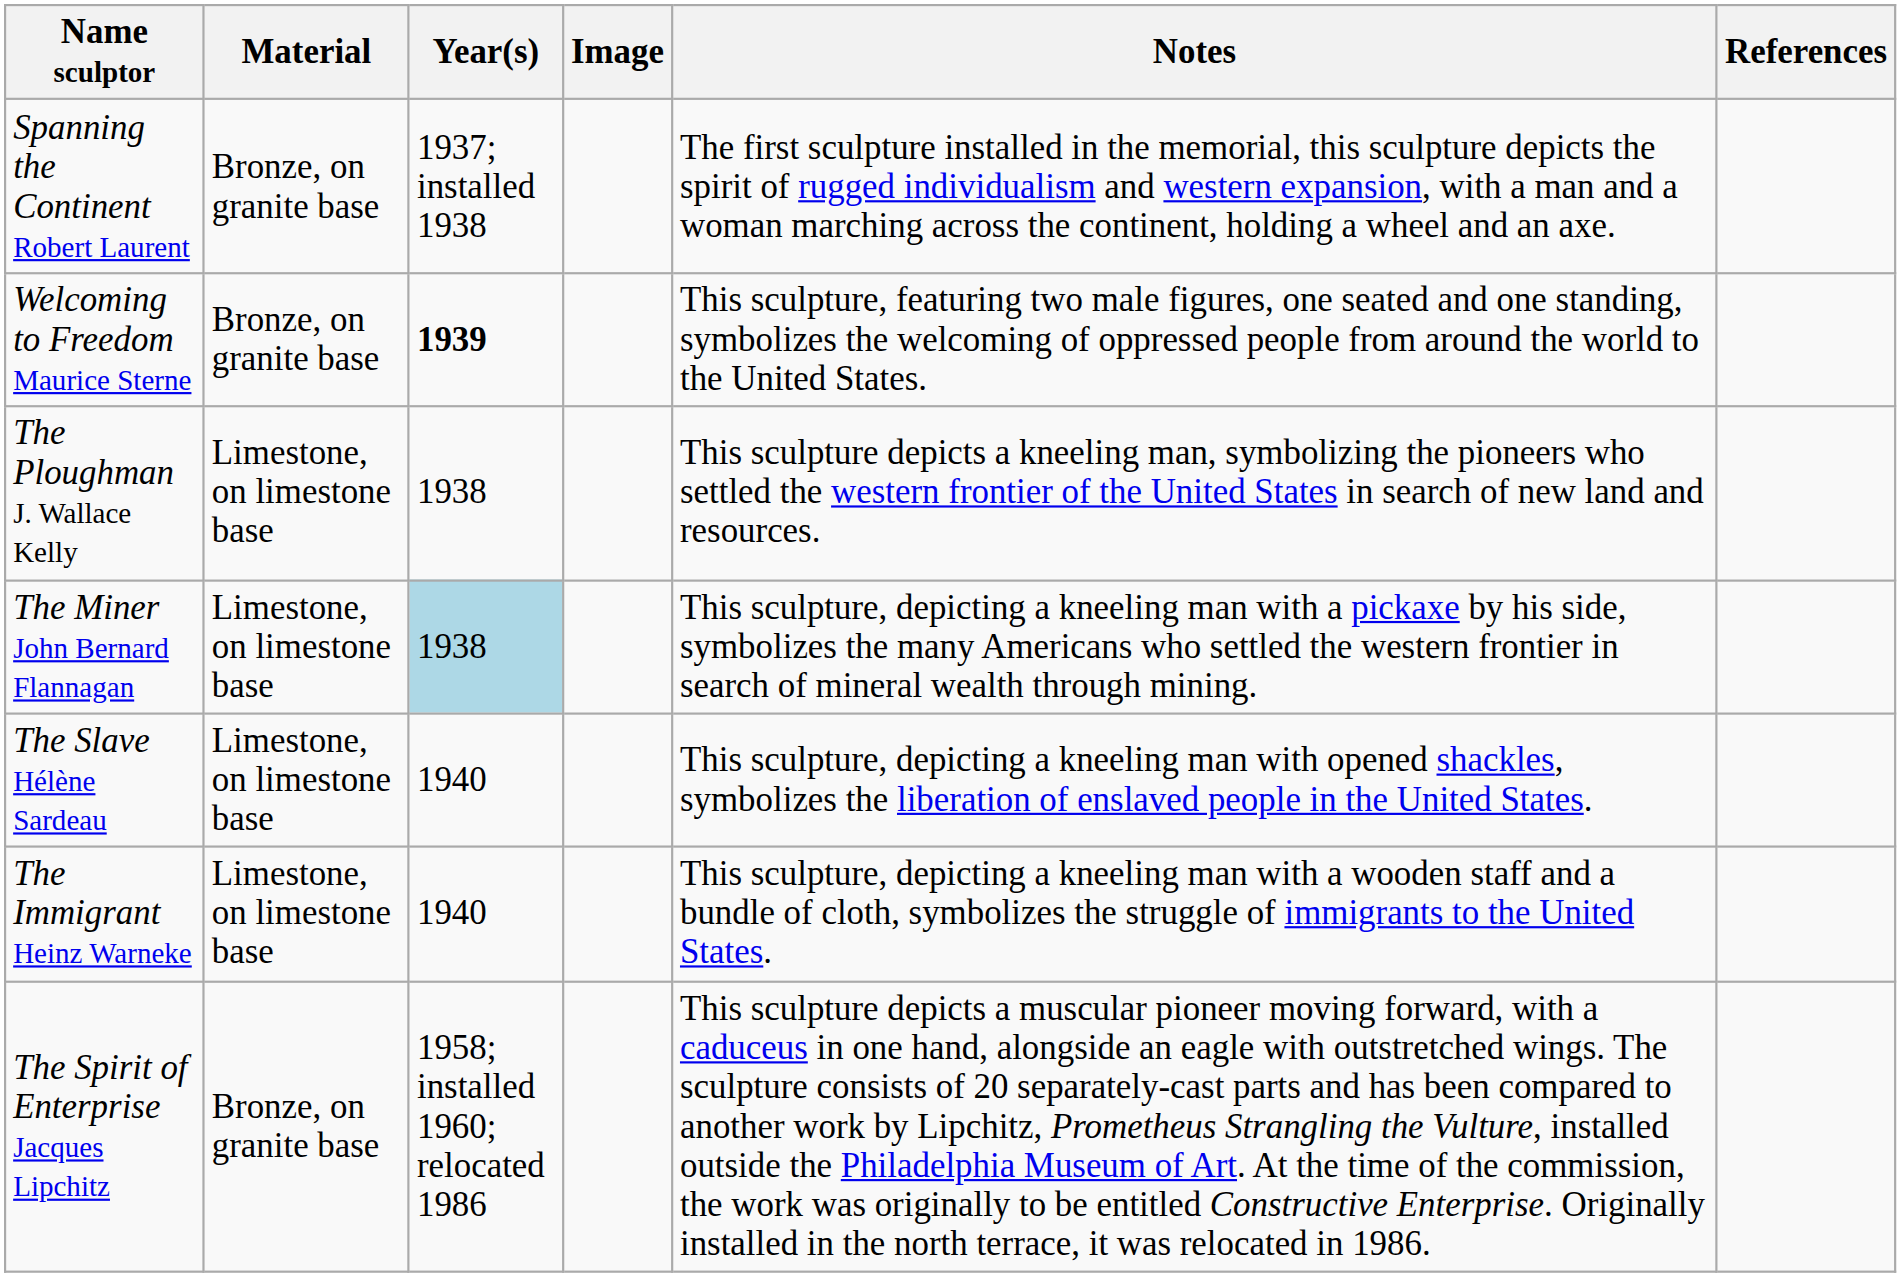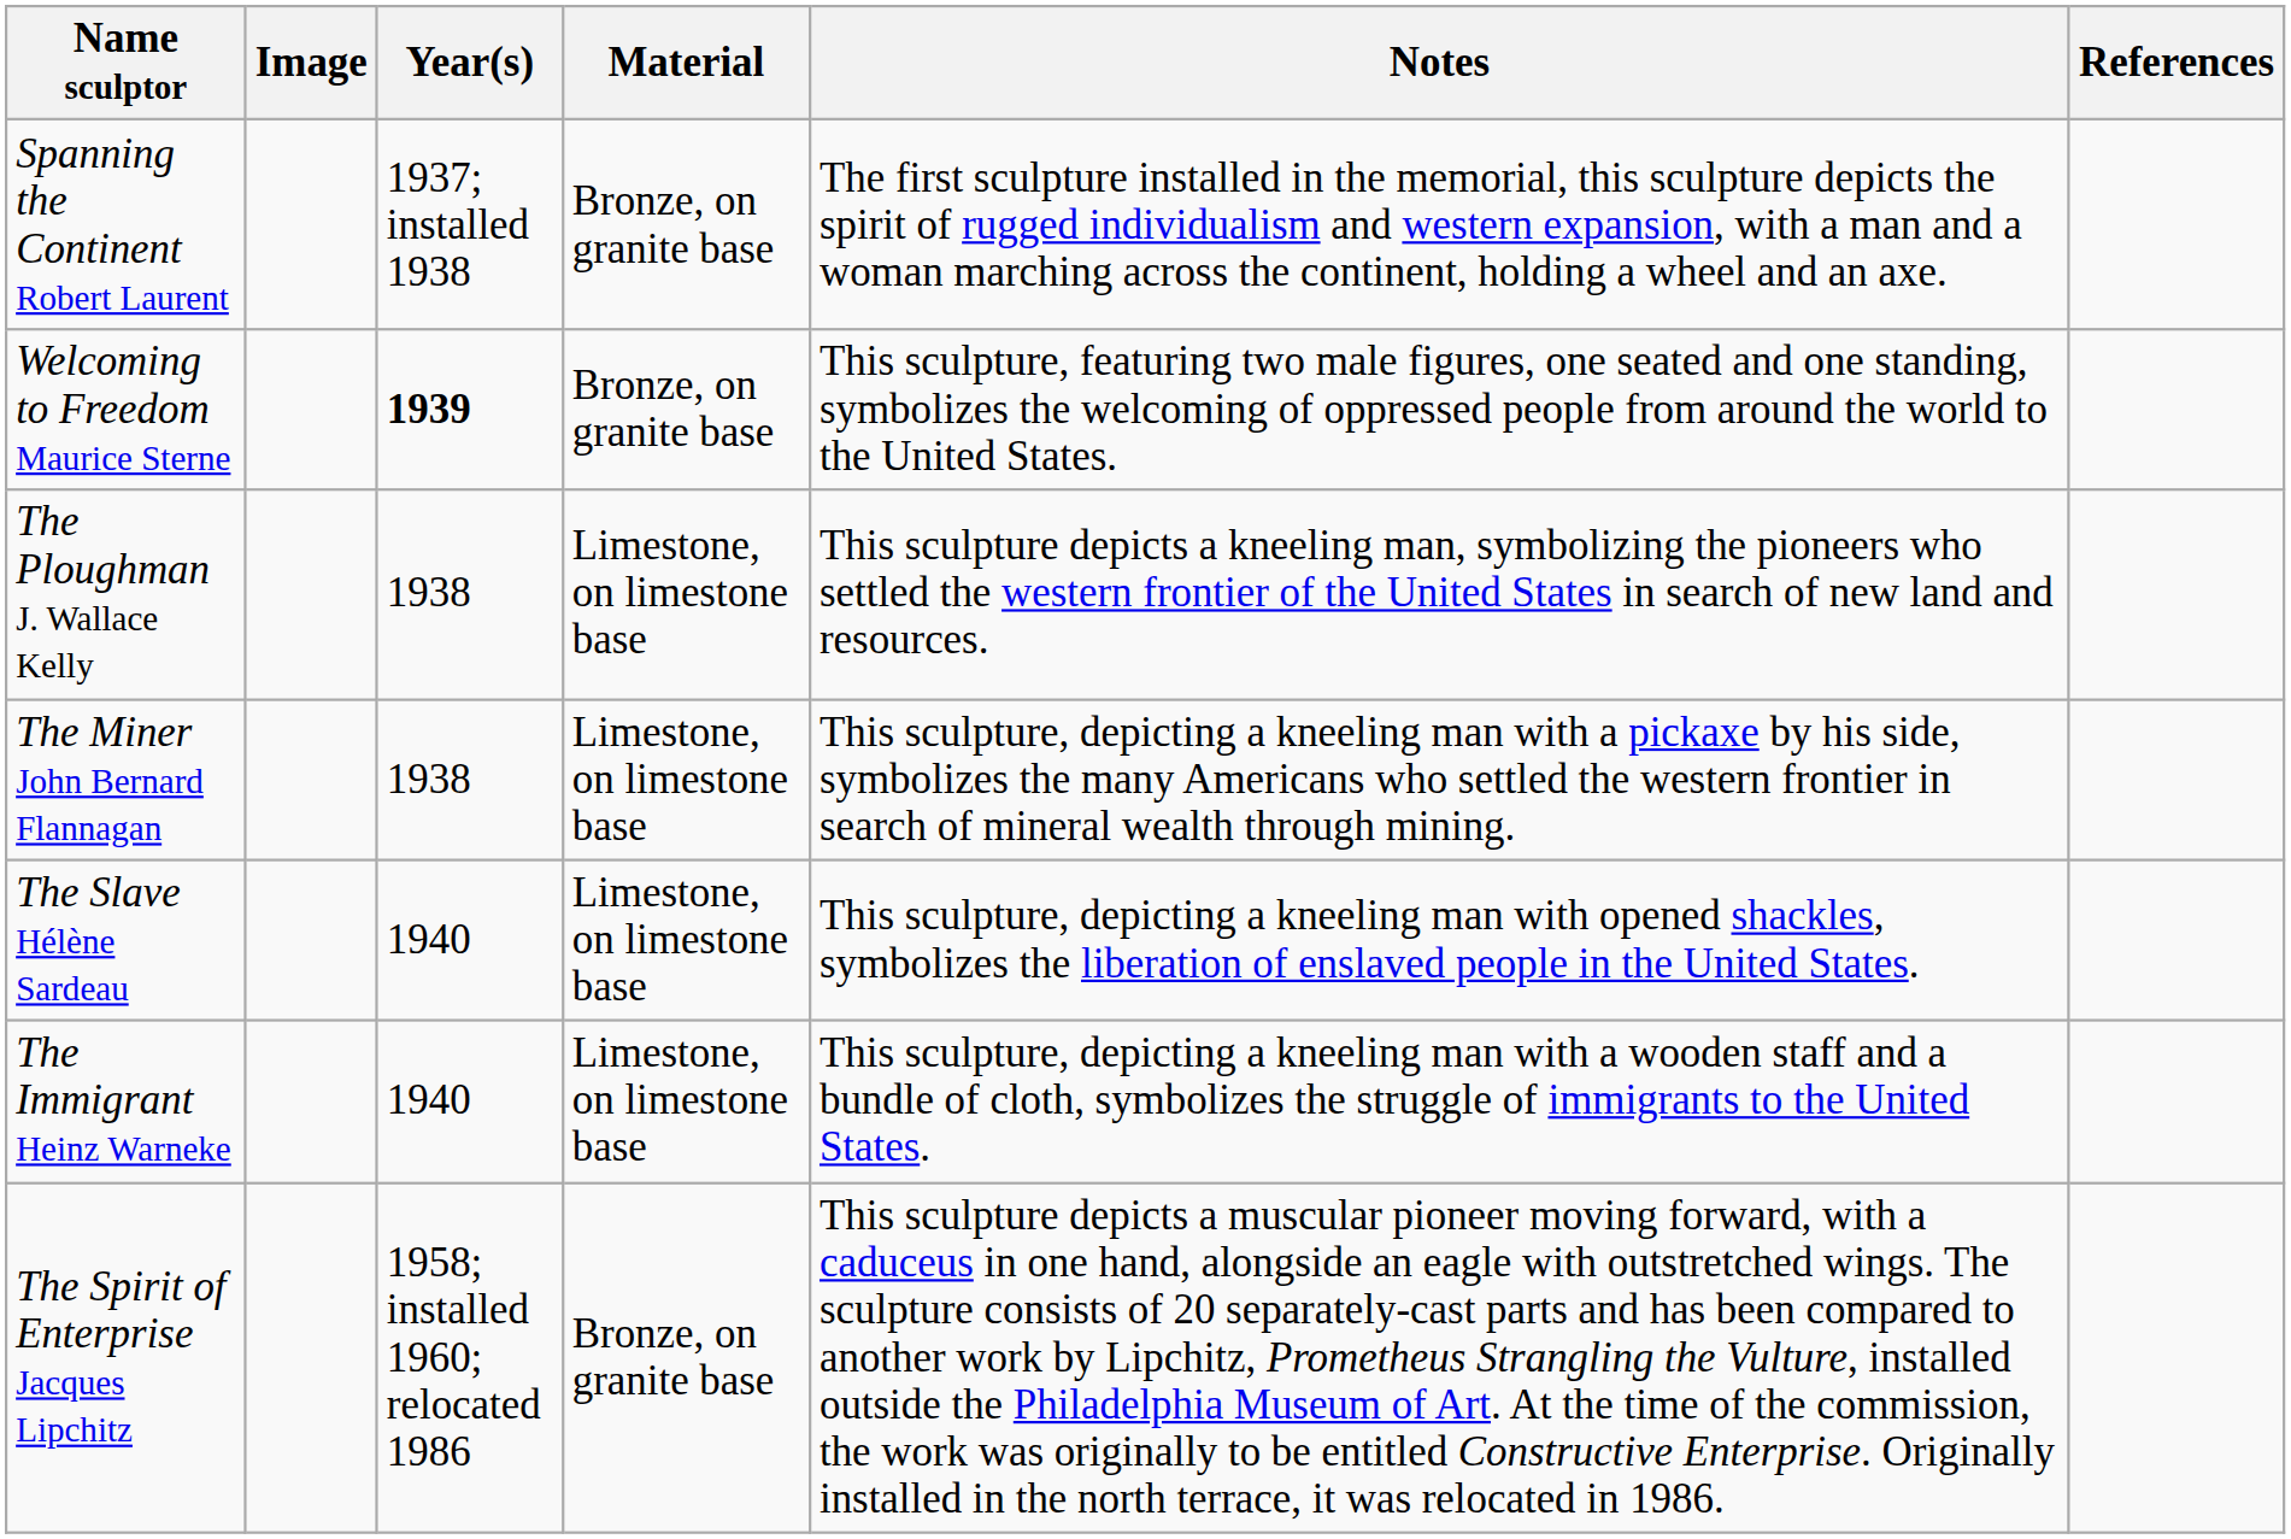columns swapped: Image <-> Material
The Miner John Bernard Flannagan | Year(s): lightblue background -> no background
